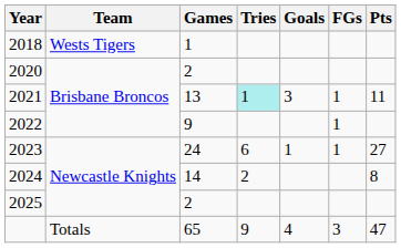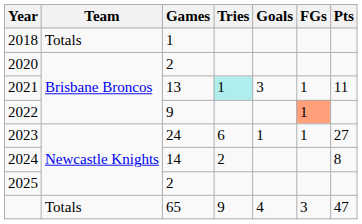2018 | Team: Wests Tigers -> Totals
2022 | FGs: no background -> lightsalmon background
